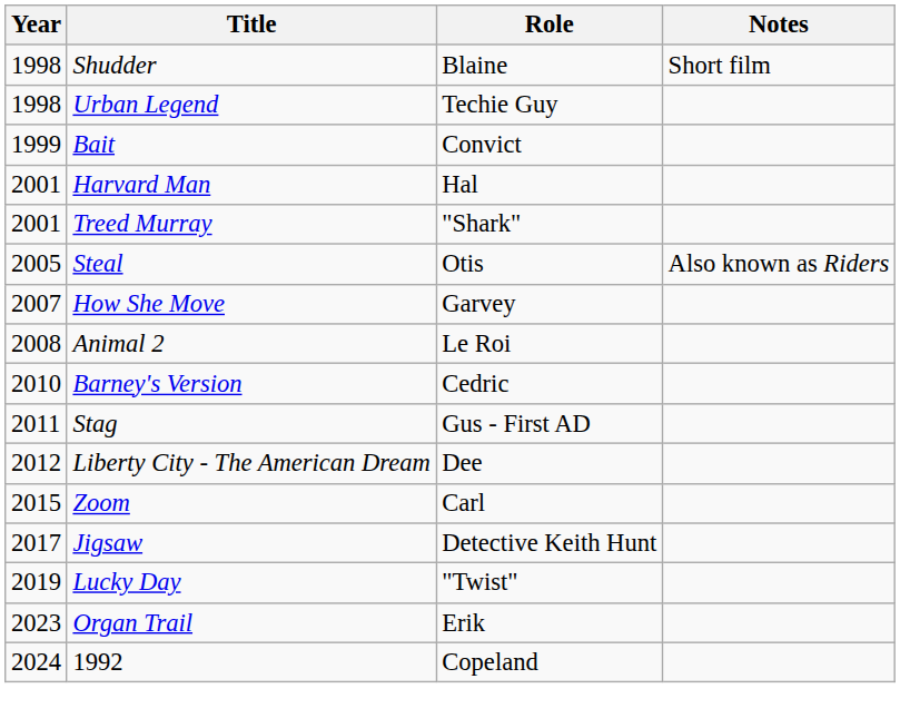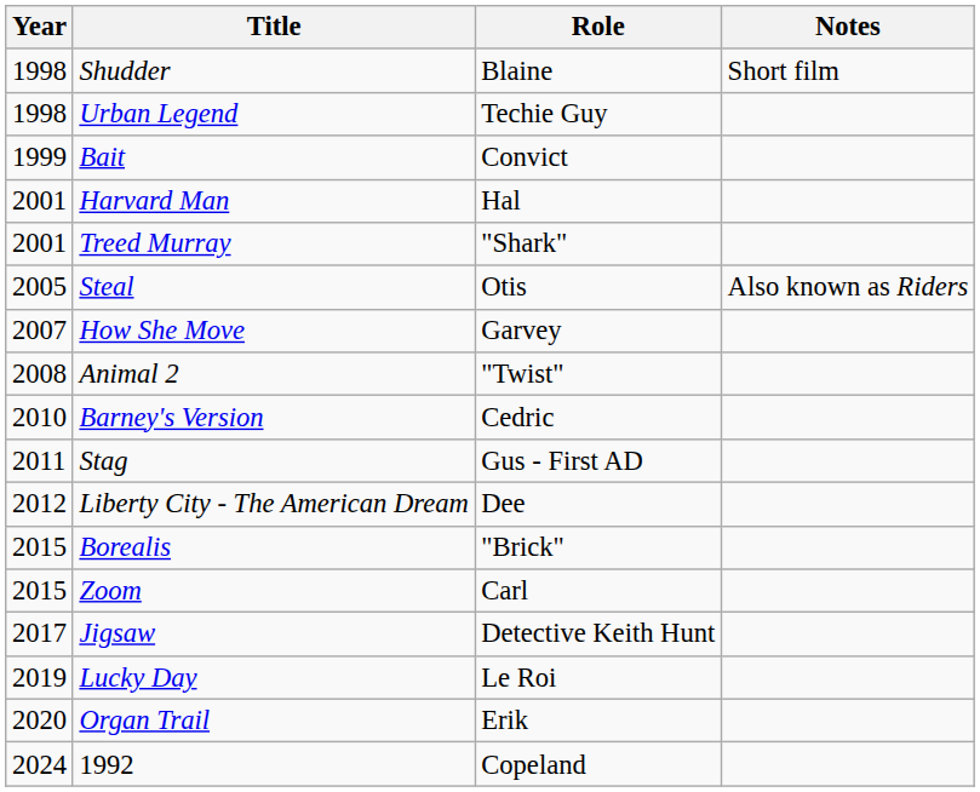Animal 2 | Role: Le Roi -> "Twist"
+ row: 2015 | Borealis | "Brick"
Lucky Day | Role: "Twist" -> Le Roi
Organ Trail | Year: 2023 -> 2020
